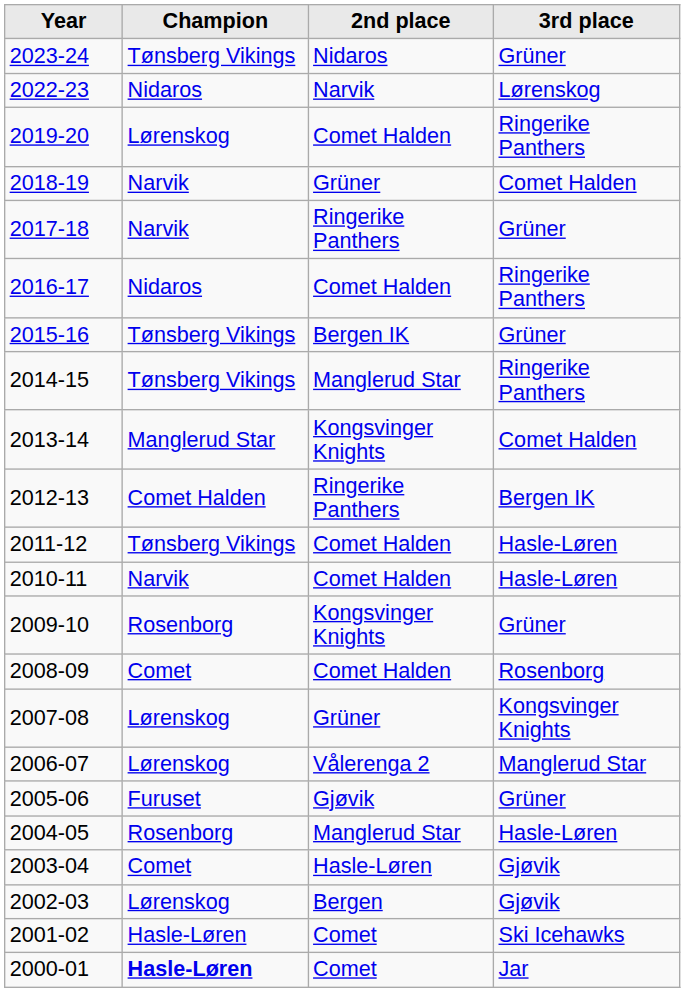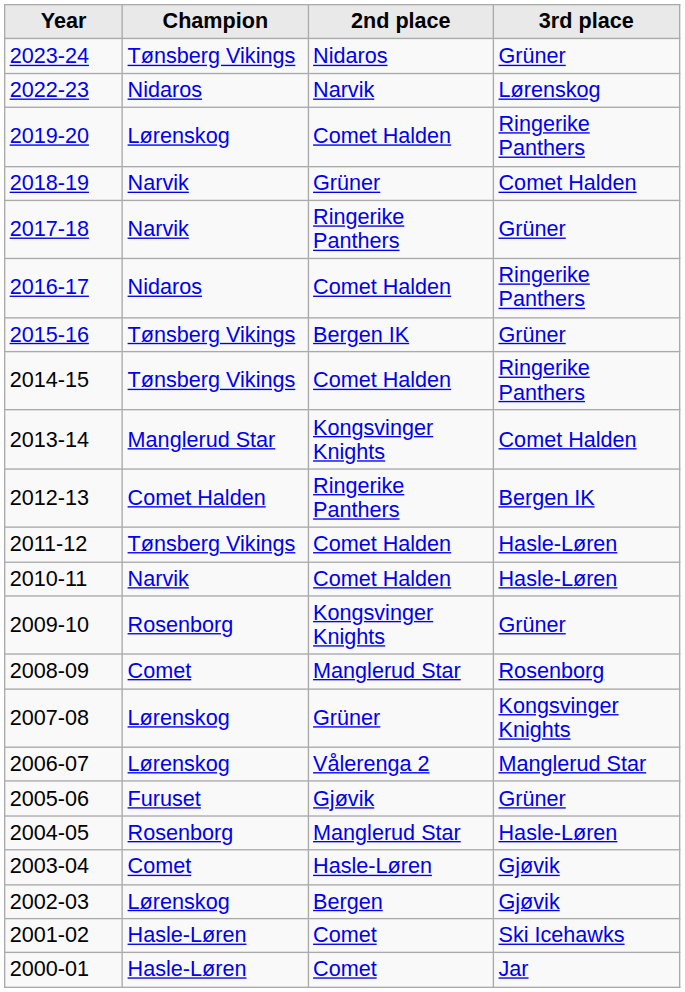2014-15 | 2nd place: Manglerud Star -> Comet Halden
2008-09 | 2nd place: Comet Halden -> Manglerud Star
2000-01 | Champion: bold -> normal
